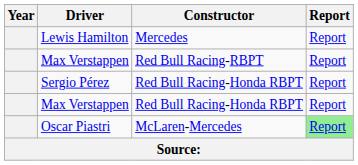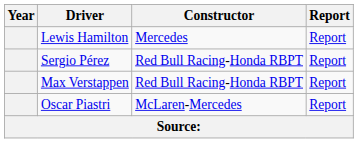- row: Max Verstappen | Red Bull Racing-RBPT | Report
Oscar Piastri | Report: lightgreen background -> no background
